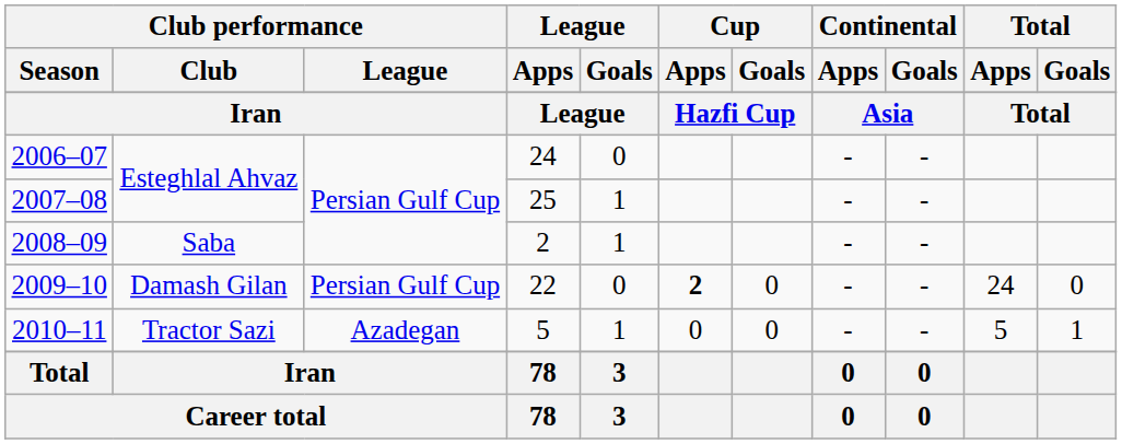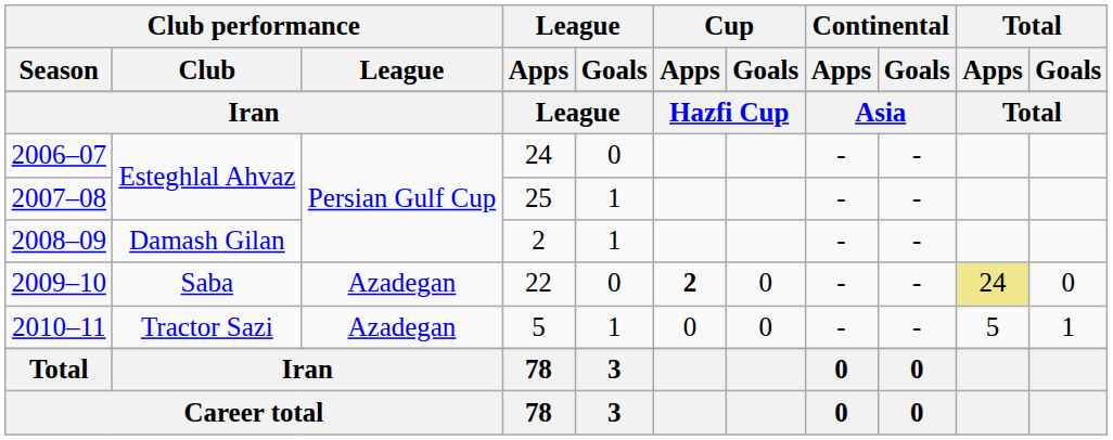2008–09 | Club performance / Club: Saba -> Damash Gilan
2009–10 | Club performance / Club: Damash Gilan -> Saba
2009–10 | Club performance / League: Persian Gulf Cup -> Azadegan
2009–10 | Total / Apps: no background -> khaki background
